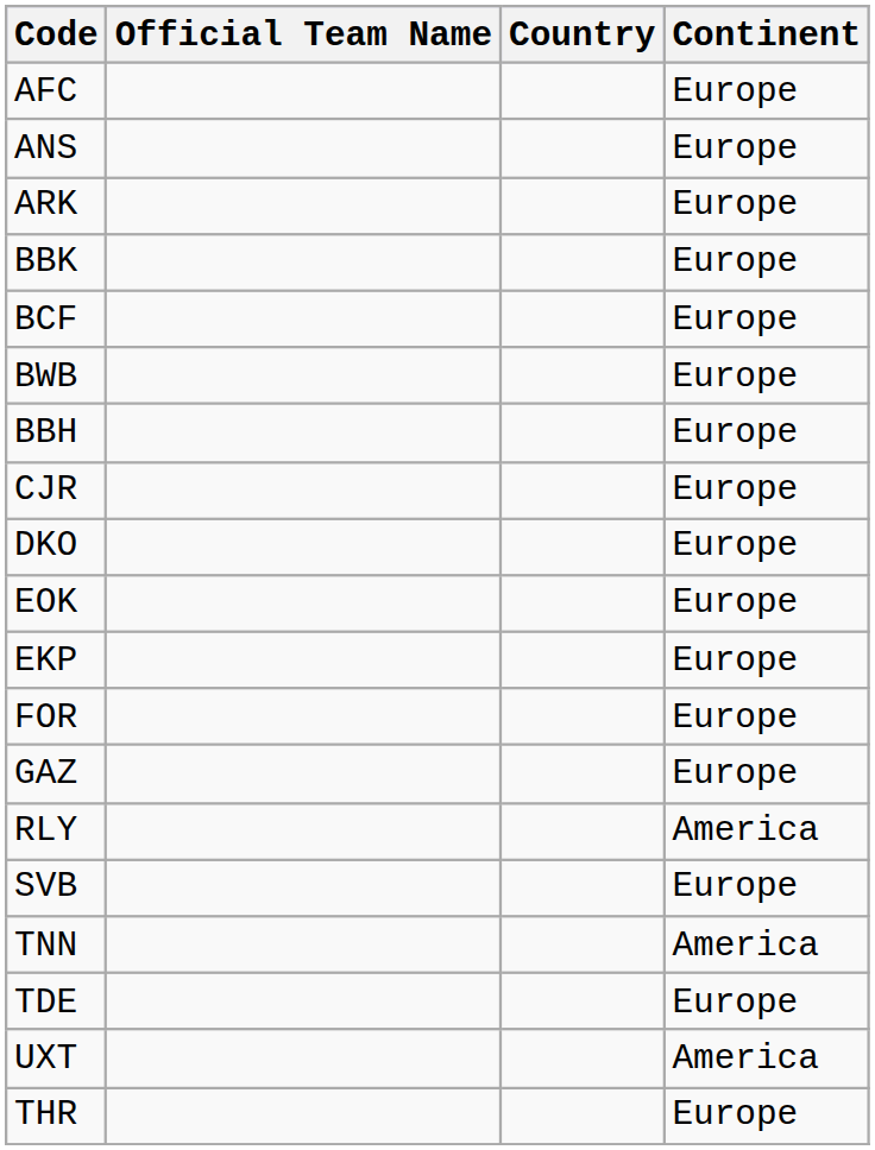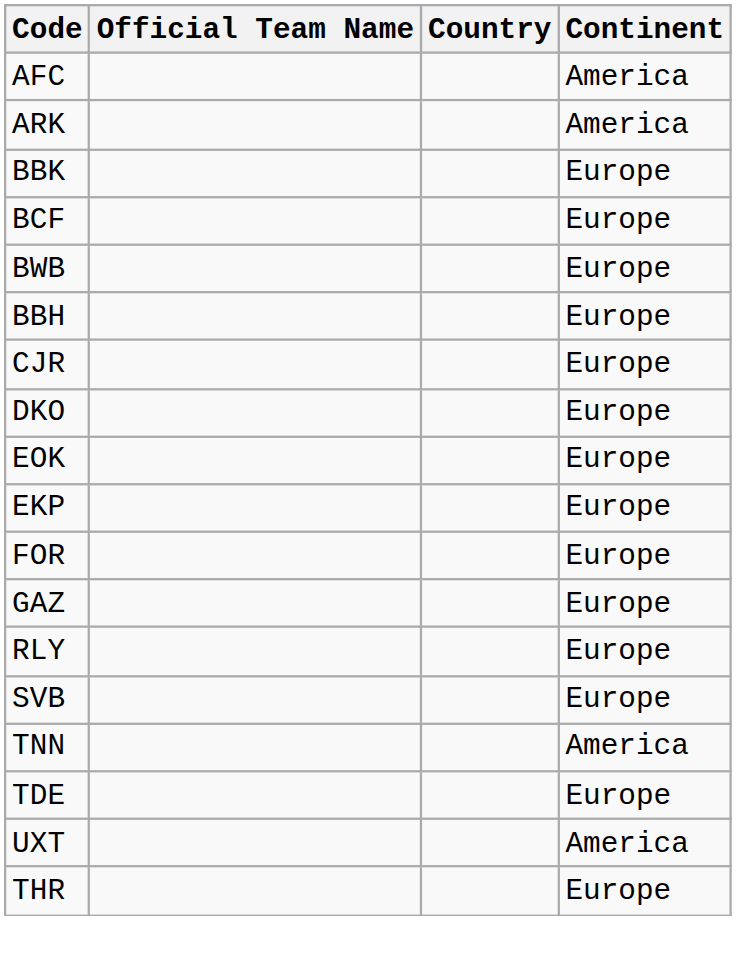AFC | Continent: Europe -> America
- row: ANS | Europe
ARK | Continent: Europe -> America
RLY | Continent: America -> Europe
